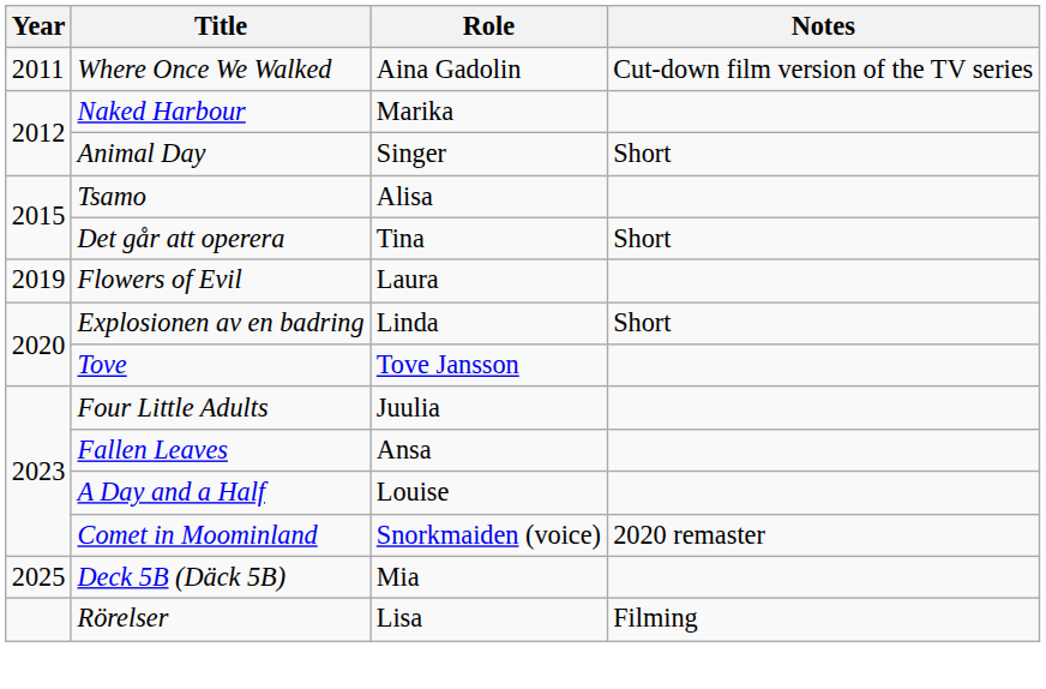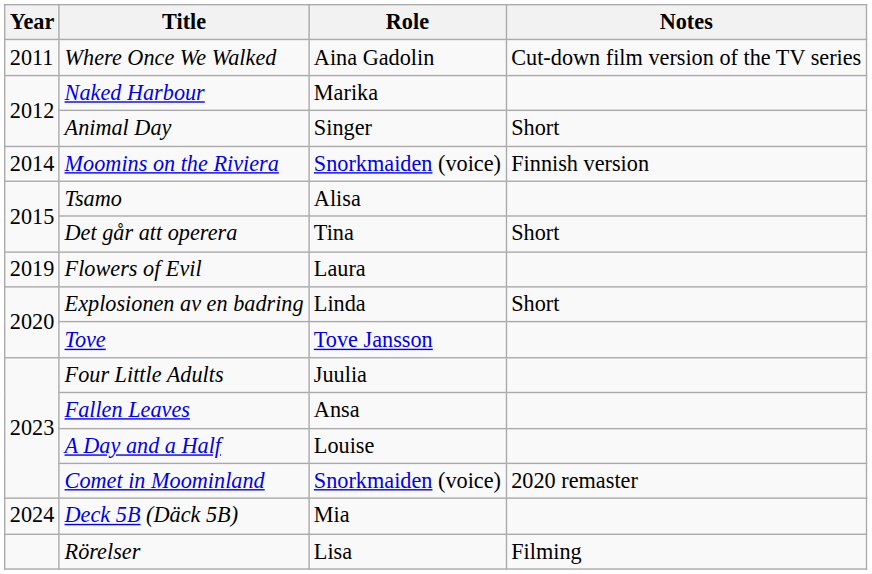+ row: 2014 | Moomins on the Riviera | Snorkmaiden (voice) | Finnish version
Deck 5B (Däck 5B) | Year: 2025 -> 2024
